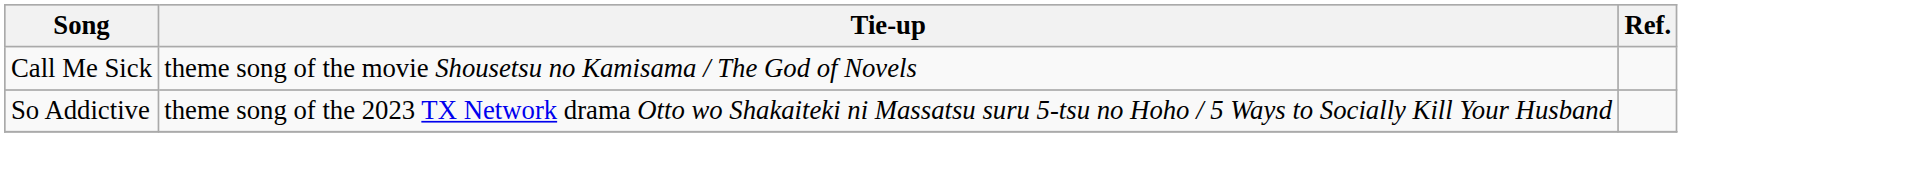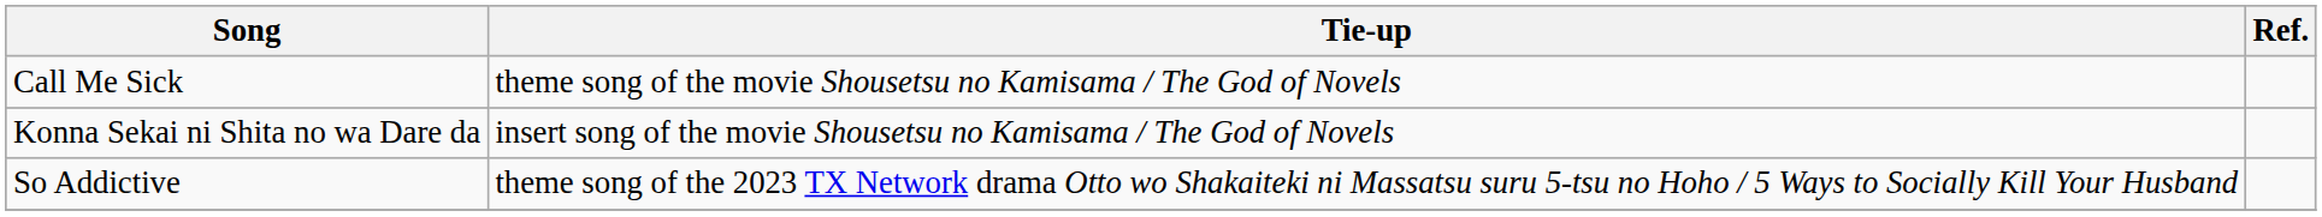+ row: Konna Sekai ni Shita no wa Dare da | insert song of the movie Shousetsu no Kamisama / The God of Novels
